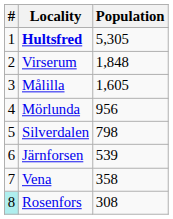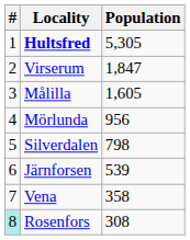Virserum | Population: 1,848 -> 1,847
